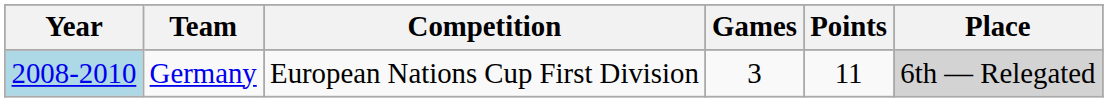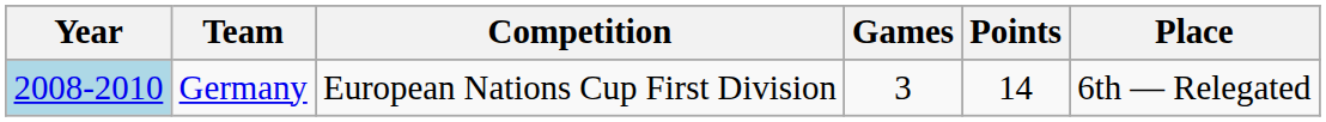Germany | Points: 11 -> 14
Germany | Place: lightgrey background -> no background
